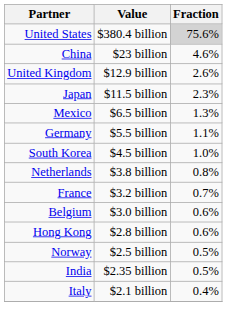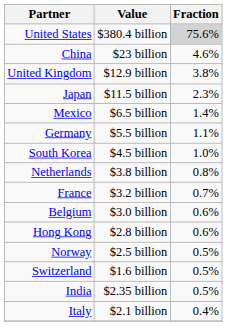United Kingdom | Fraction: 2.6% -> 3.8%
Mexico | Fraction: 1.3% -> 1.4%
+ row: Switzerland | $1.6 billion | 0.5%
